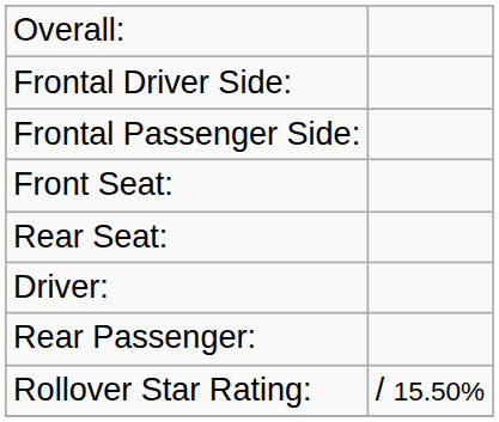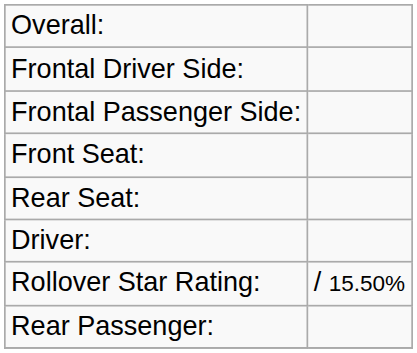rows swapped: Rear Passenger: <-> Rollover Star Rating:
